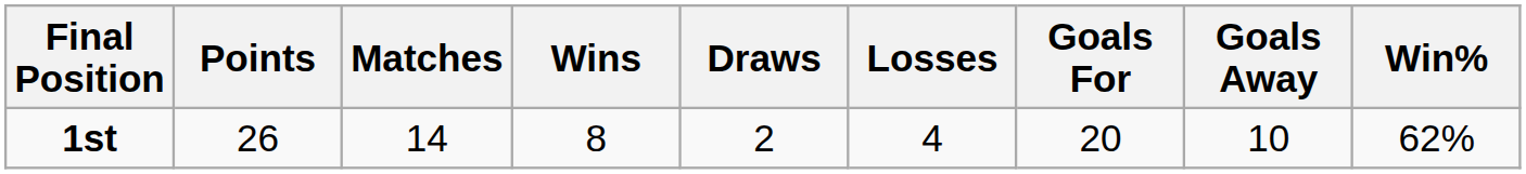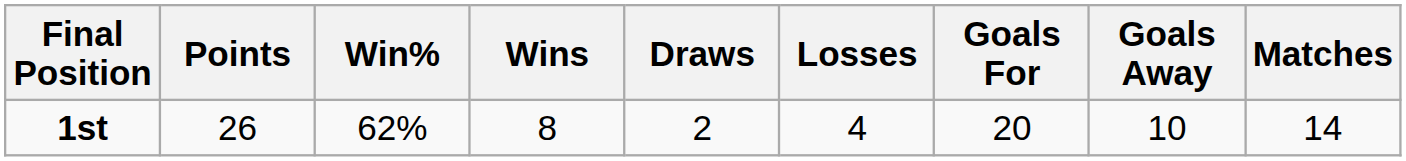columns swapped: Matches <-> Win%
